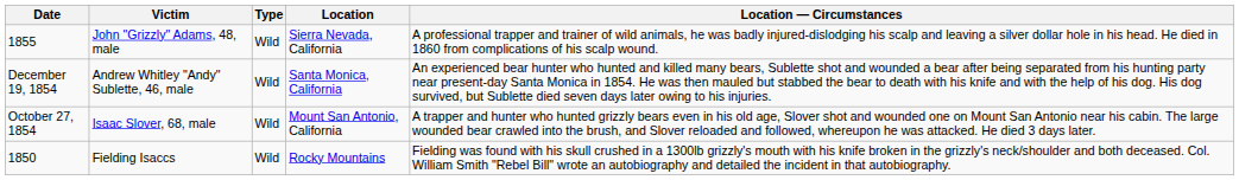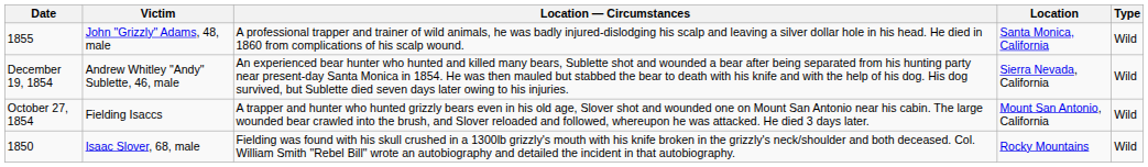columns swapped: Type <-> Location — Circumstances
1855 | Location: Sierra Nevada, California -> Santa Monica, California
December 19, 1854 | Location: Santa Monica, California -> Sierra Nevada, California
October 27, 1854 | Victim: Isaac Slover, 68, male -> Fielding Isaccs
1850 | Victim: Fielding Isaccs -> Isaac Slover, 68, male
